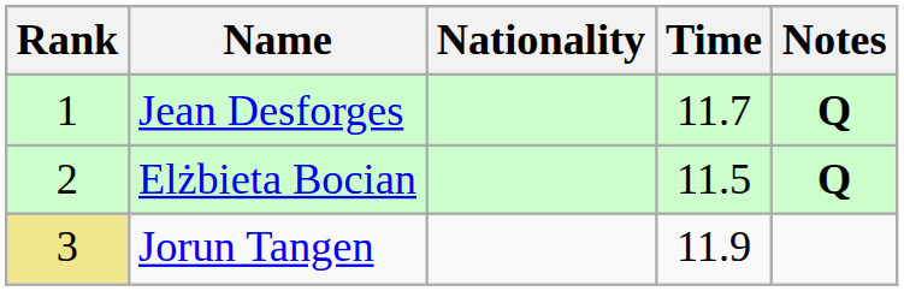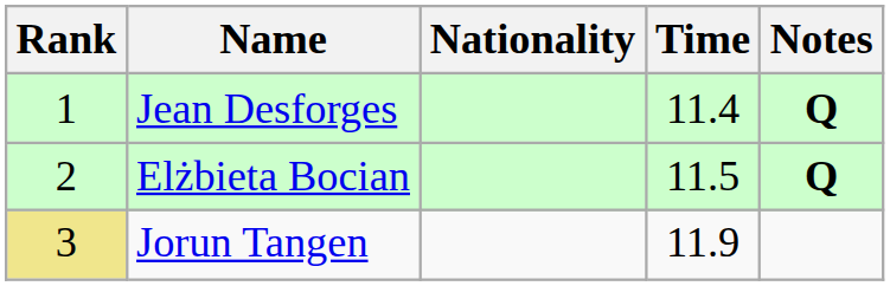Jean Desforges | Time: 11.7 -> 11.4
